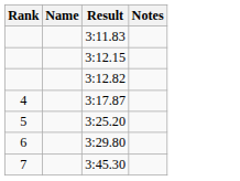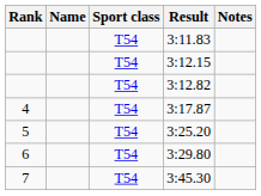+ column: Sport class | T54 | T54 | T54 | T54 | T54 | T54 | T54
